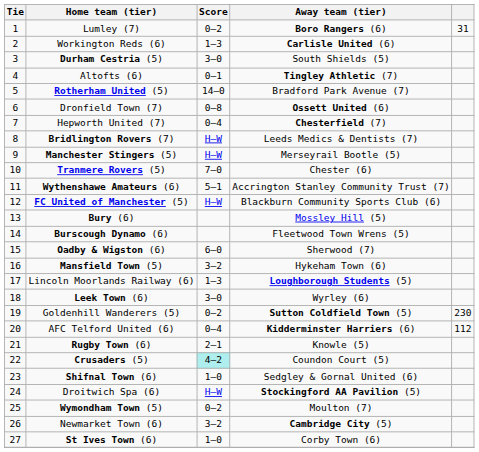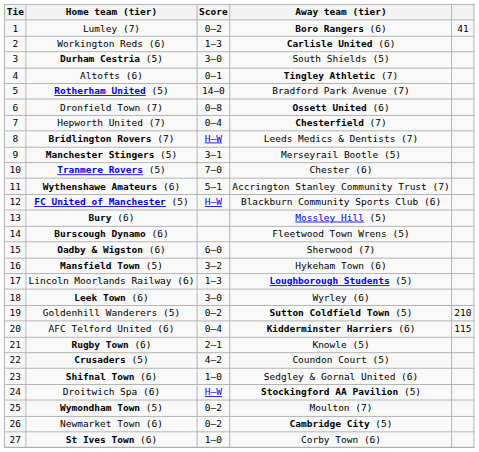Lumley (7) | column 5: 31 -> 41
Manchester Stingers (5) | Score: H–W -> 3–1
Goldenhill Wanderers (5) | column 5: 230 -> 210
AFC Telford United (6) | column 5: 112 -> 115
Crusaders (5) | Score: paleturquoise background -> no background
Newmarket Town (6) | Score: 3–2 -> 0–2
